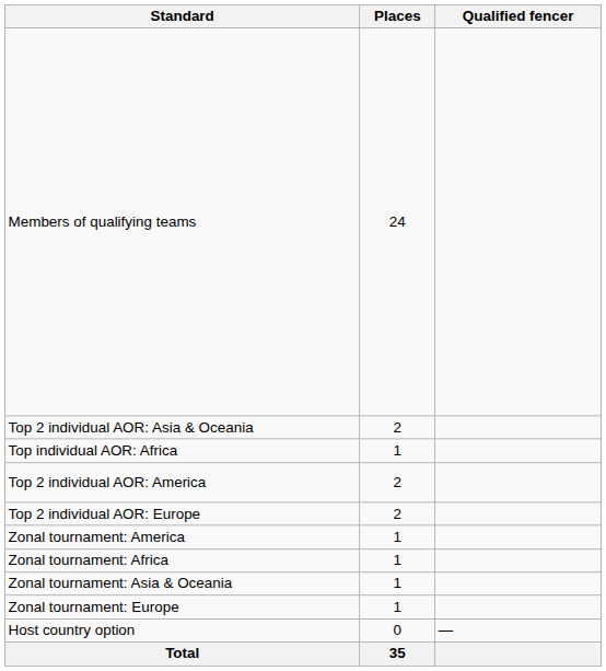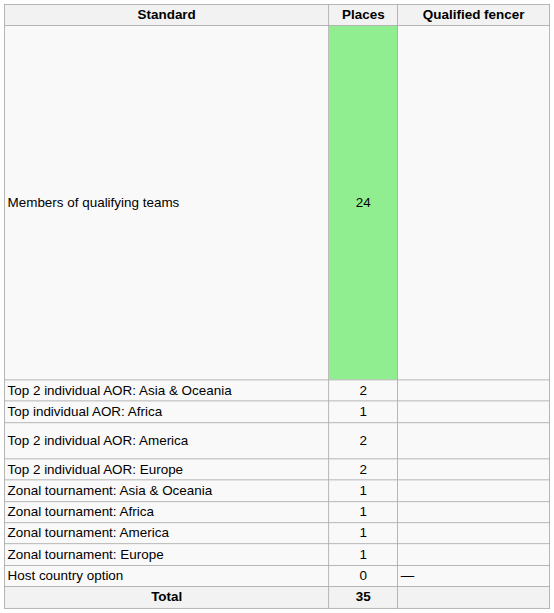Members of qualifying teams | Places: no background -> lightgreen background
rows swapped: Zonal tournament: Asia & Oceania <-> Zonal tournament: America
